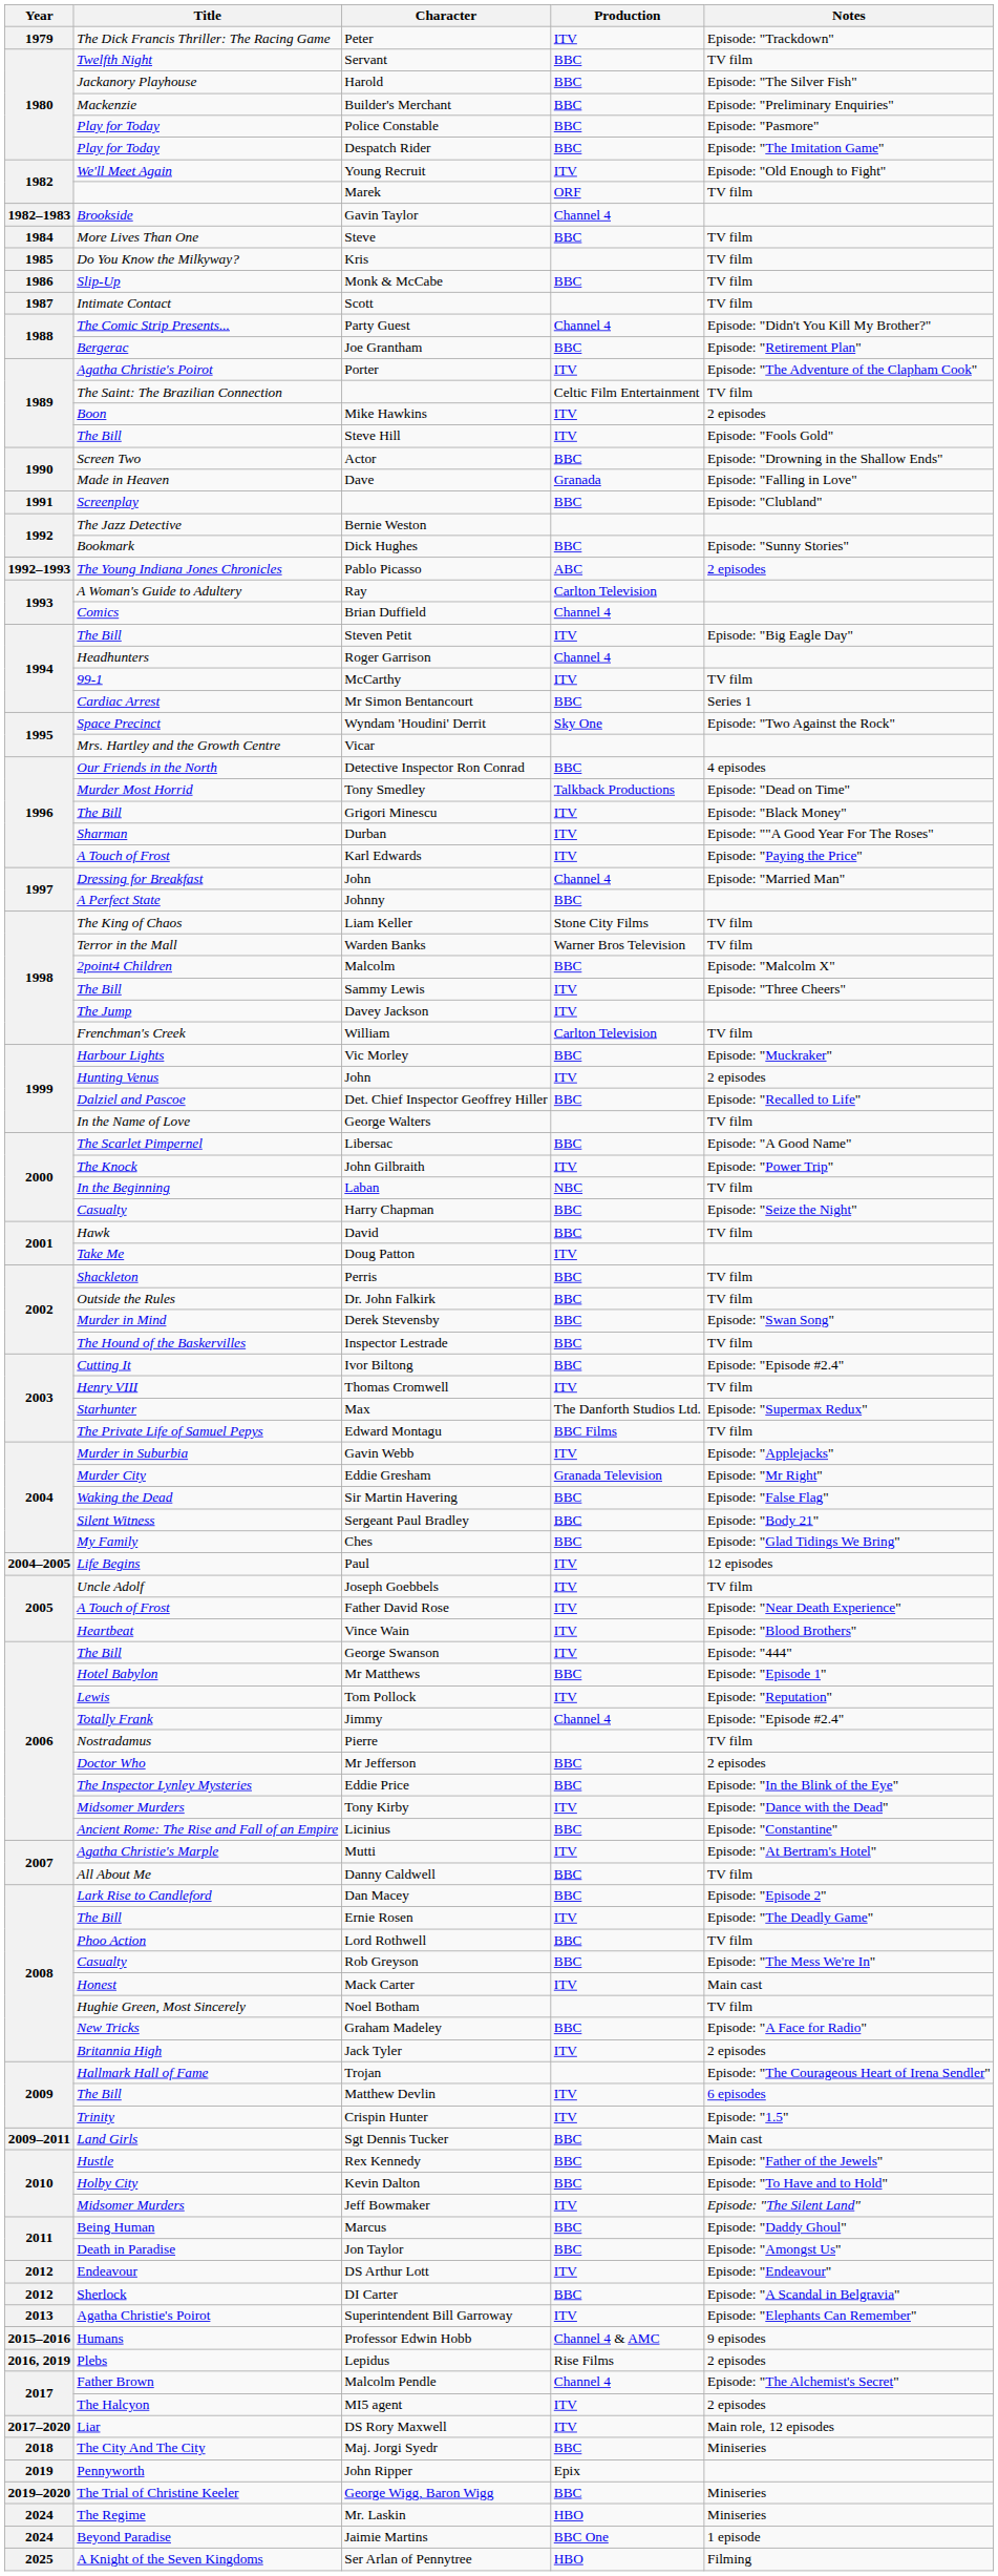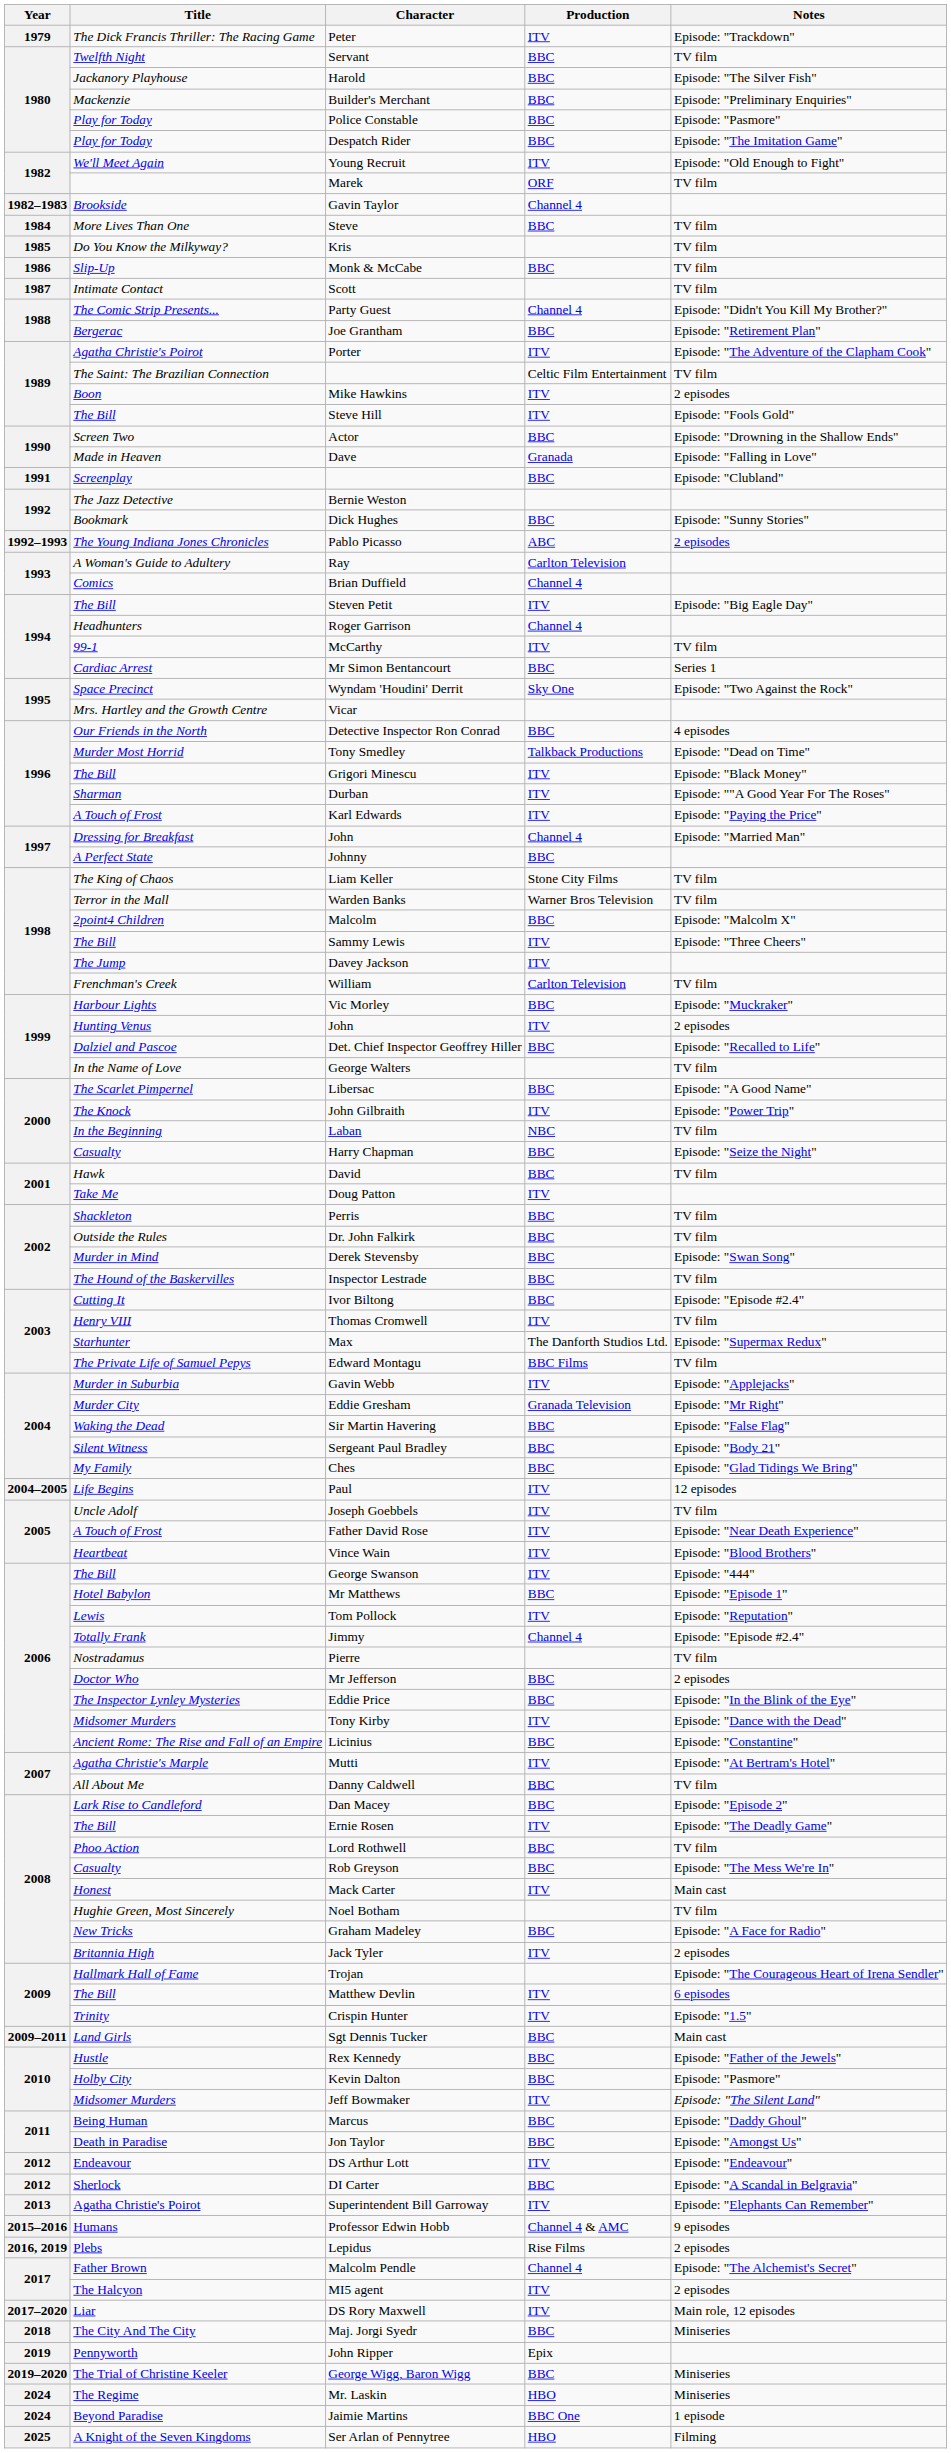Kevin Dalton | Notes: Episode: "To Have and to Hold" -> Episode: "Pasmore"
